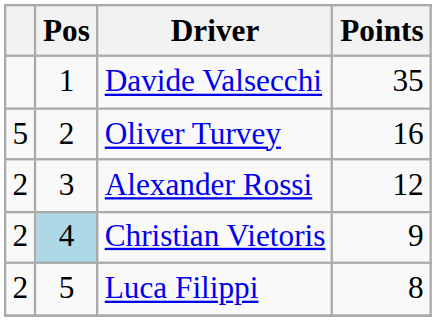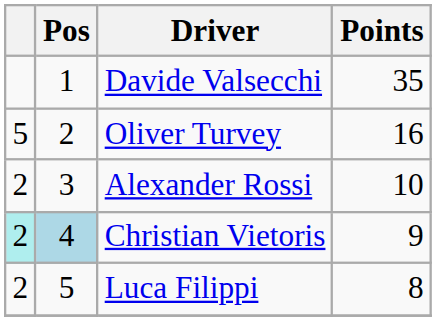Alexander Rossi | Points: 12 -> 10
Christian Vietoris | column 1: no background -> paleturquoise background
